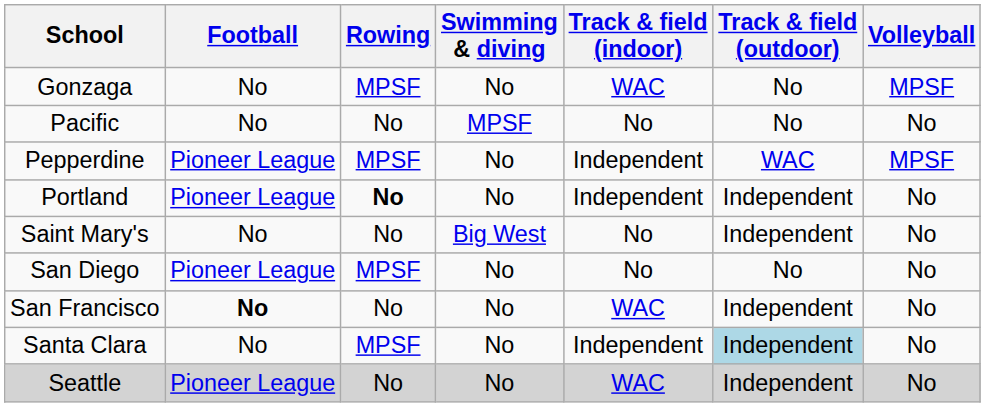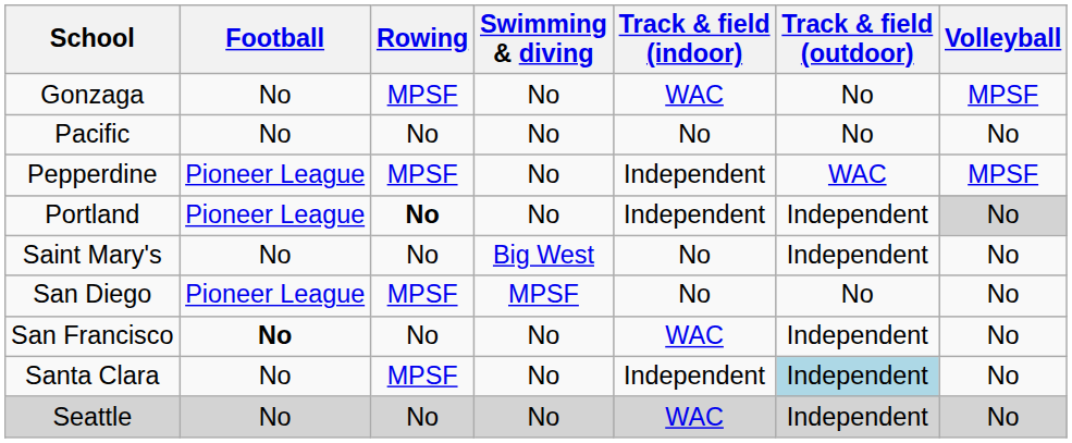Pacific | Swimming & diving: MPSF -> No
Portland | Volleyball: no background -> lightgrey background
San Diego | Swimming & diving: No -> MPSF
Seattle | Football: Pioneer League -> No
